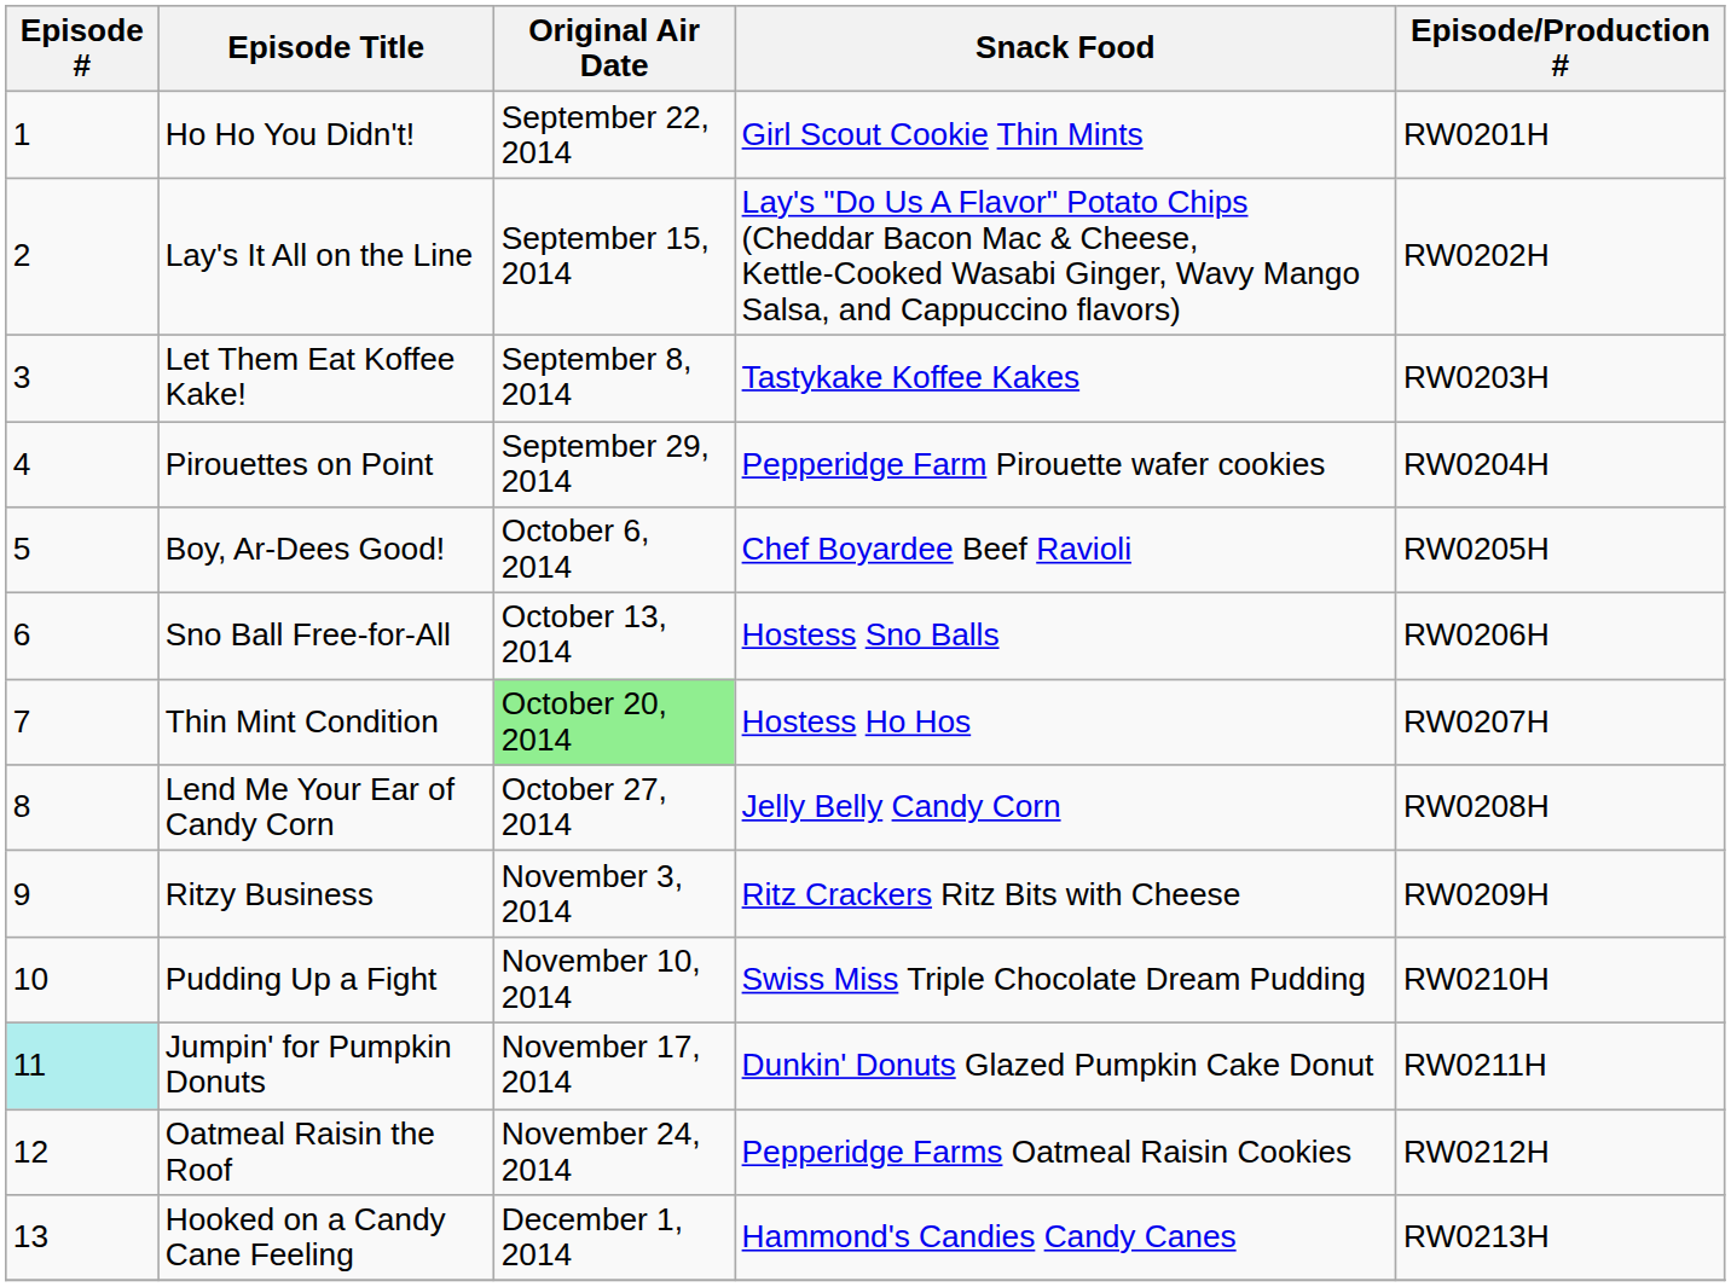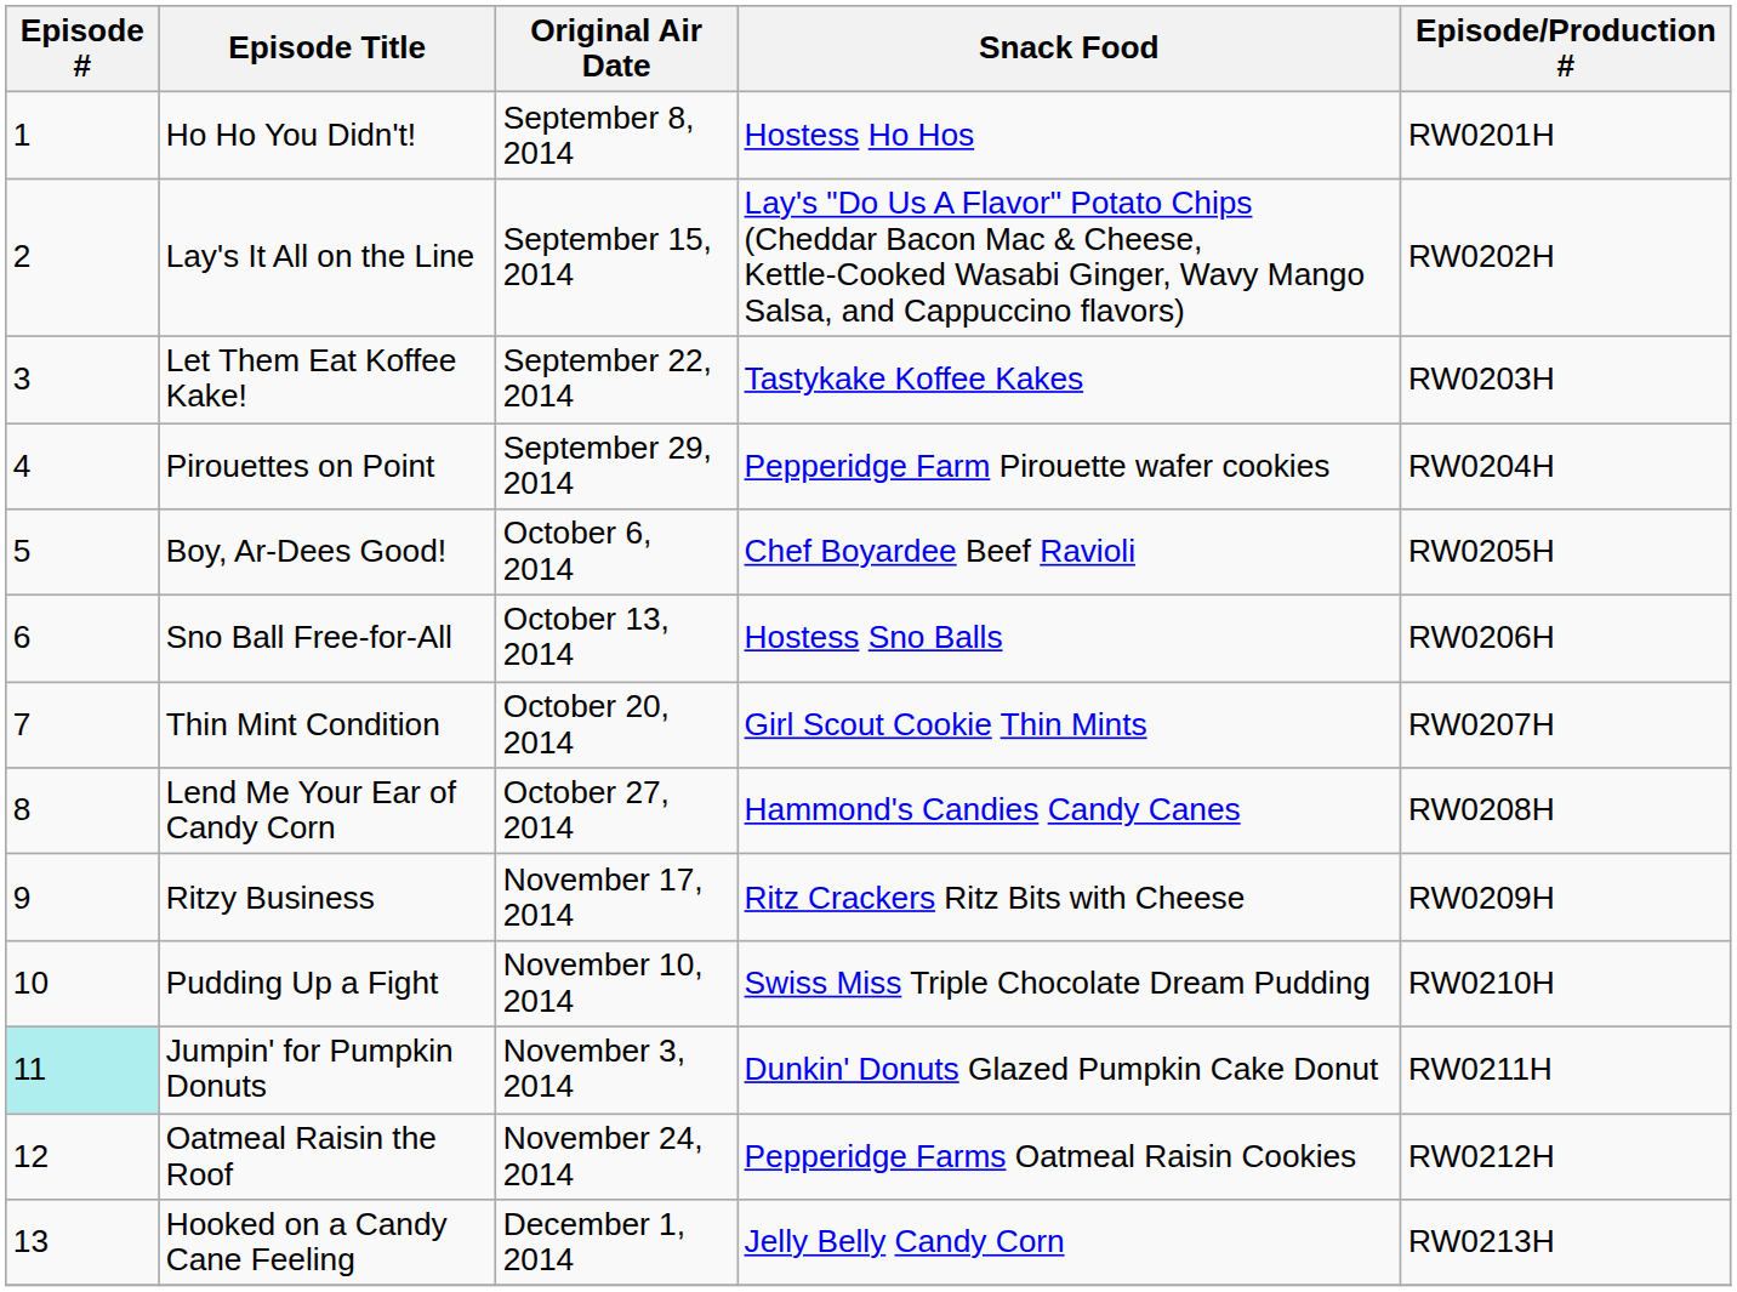Ho Ho You Didn't! | Original Air Date: September 22, 2014 -> September 8, 2014
Ho Ho You Didn't! | Snack Food: Girl Scout Cookie Thin Mints -> Hostess Ho Hos
Let Them Eat Koffee Kake! | Original Air Date: September 8, 2014 -> September 22, 2014
Thin Mint Condition | Original Air Date: lightgreen background -> no background
Thin Mint Condition | Snack Food: Hostess Ho Hos -> Girl Scout Cookie Thin Mints
Lend Me Your Ear of Candy Corn | Snack Food: Jelly Belly Candy Corn -> Hammond's Candies Candy Canes
Ritzy Business | Original Air Date: November 3, 2014 -> November 17, 2014
Jumpin' for Pumpkin Donuts | Original Air Date: November 17, 2014 -> November 3, 2014
Hooked on a Candy Cane Feeling | Snack Food: Hammond's Candies Candy Canes -> Jelly Belly Candy Corn
